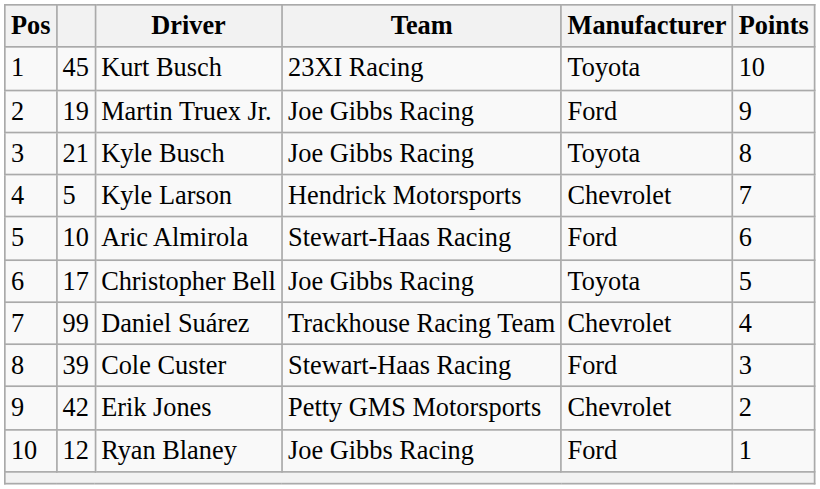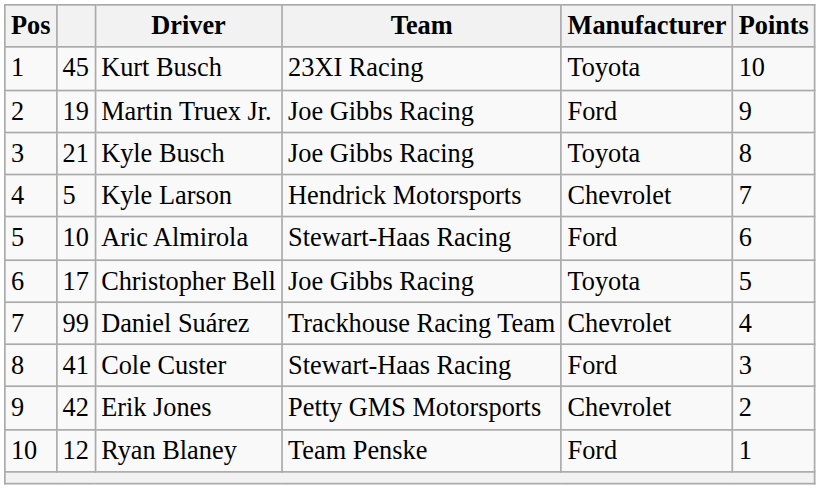Cole Custer | column 2: 39 -> 41
Ryan Blaney | Team: Joe Gibbs Racing -> Team Penske
